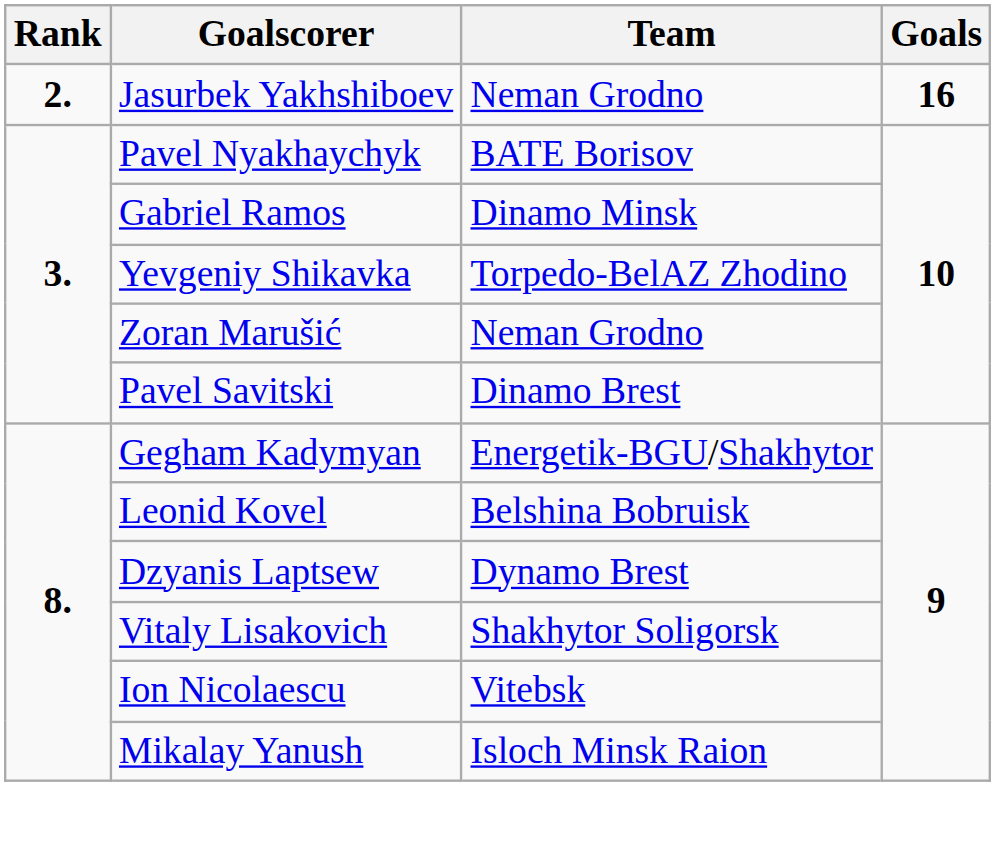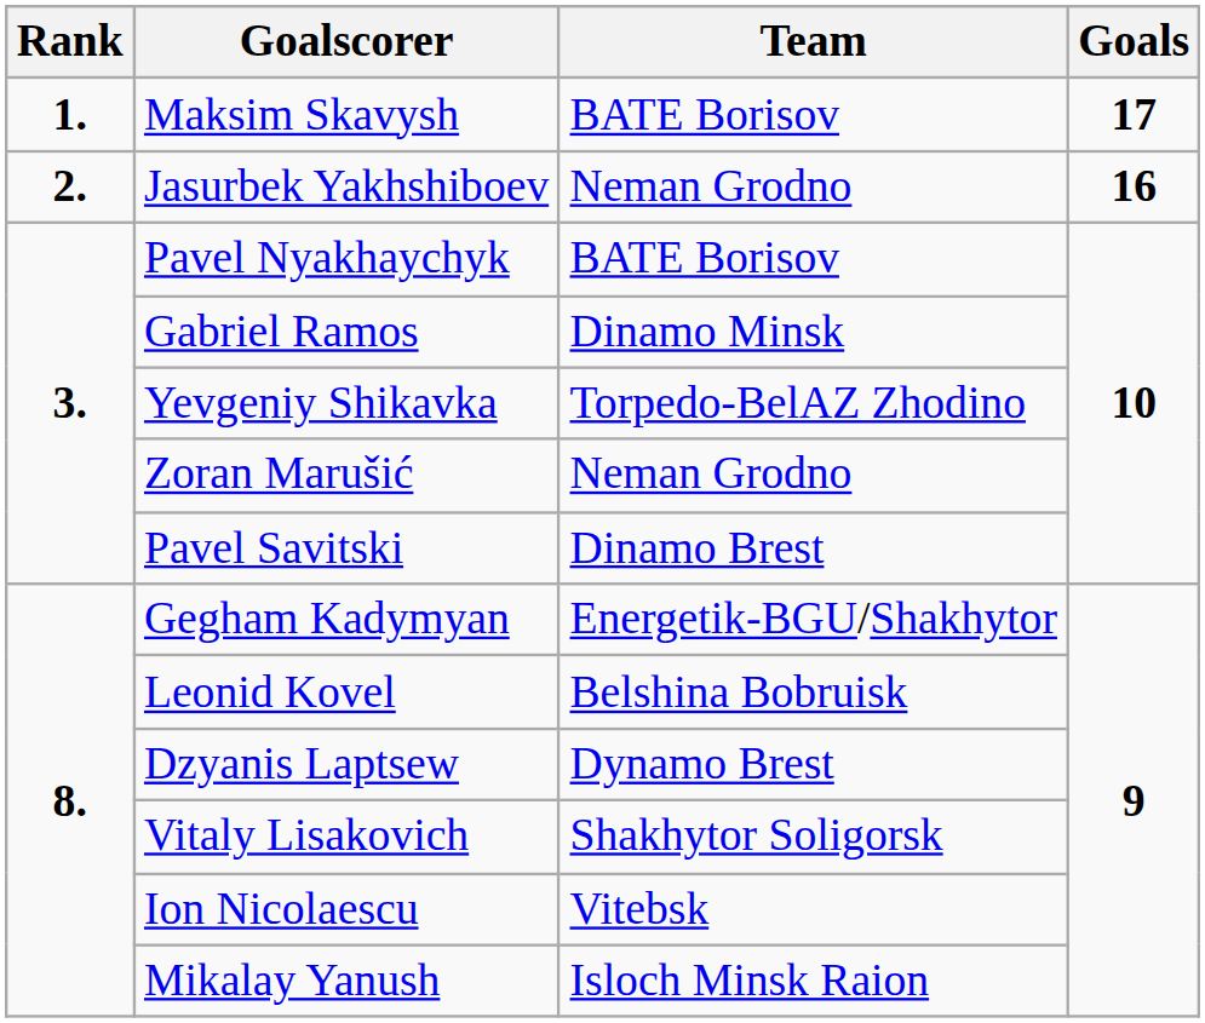+ row: 1. | Maksim Skavysh | BATE Borisov | 17
